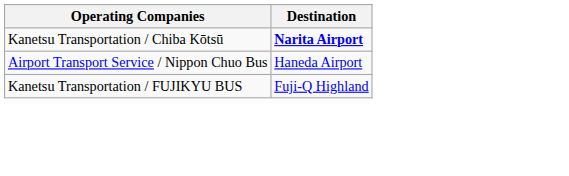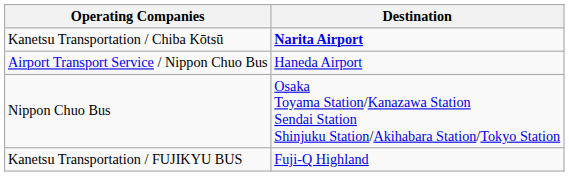+ row: Nippon Chuo Bus | Osaka Toyama Station/Kanazawa Station Sendai Station Shinjuku Station/Akihabara Station/Tokyo Station
